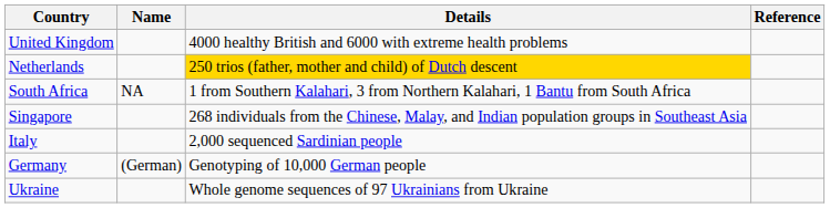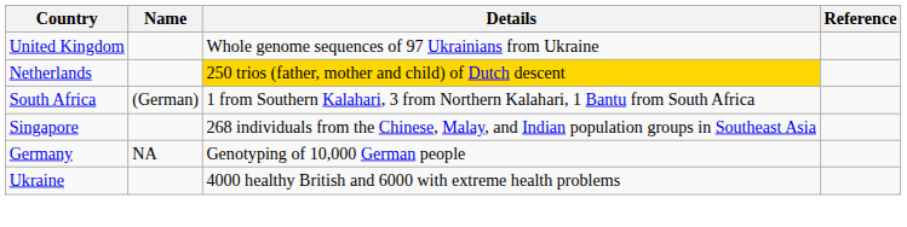United Kingdom | Details: 4000 healthy British and 6000 with extreme health problems -> Whole genome sequences of 97 Ukrainians from Ukraine
South Africa | Name: NA -> (German)
- row: Italy | 2,000 sequenced Sardinian people
Germany | Name: (German) -> NA
Ukraine | Details: Whole genome sequences of 97 Ukrainians from Ukraine -> 4000 healthy British and 6000 with extreme health problems
